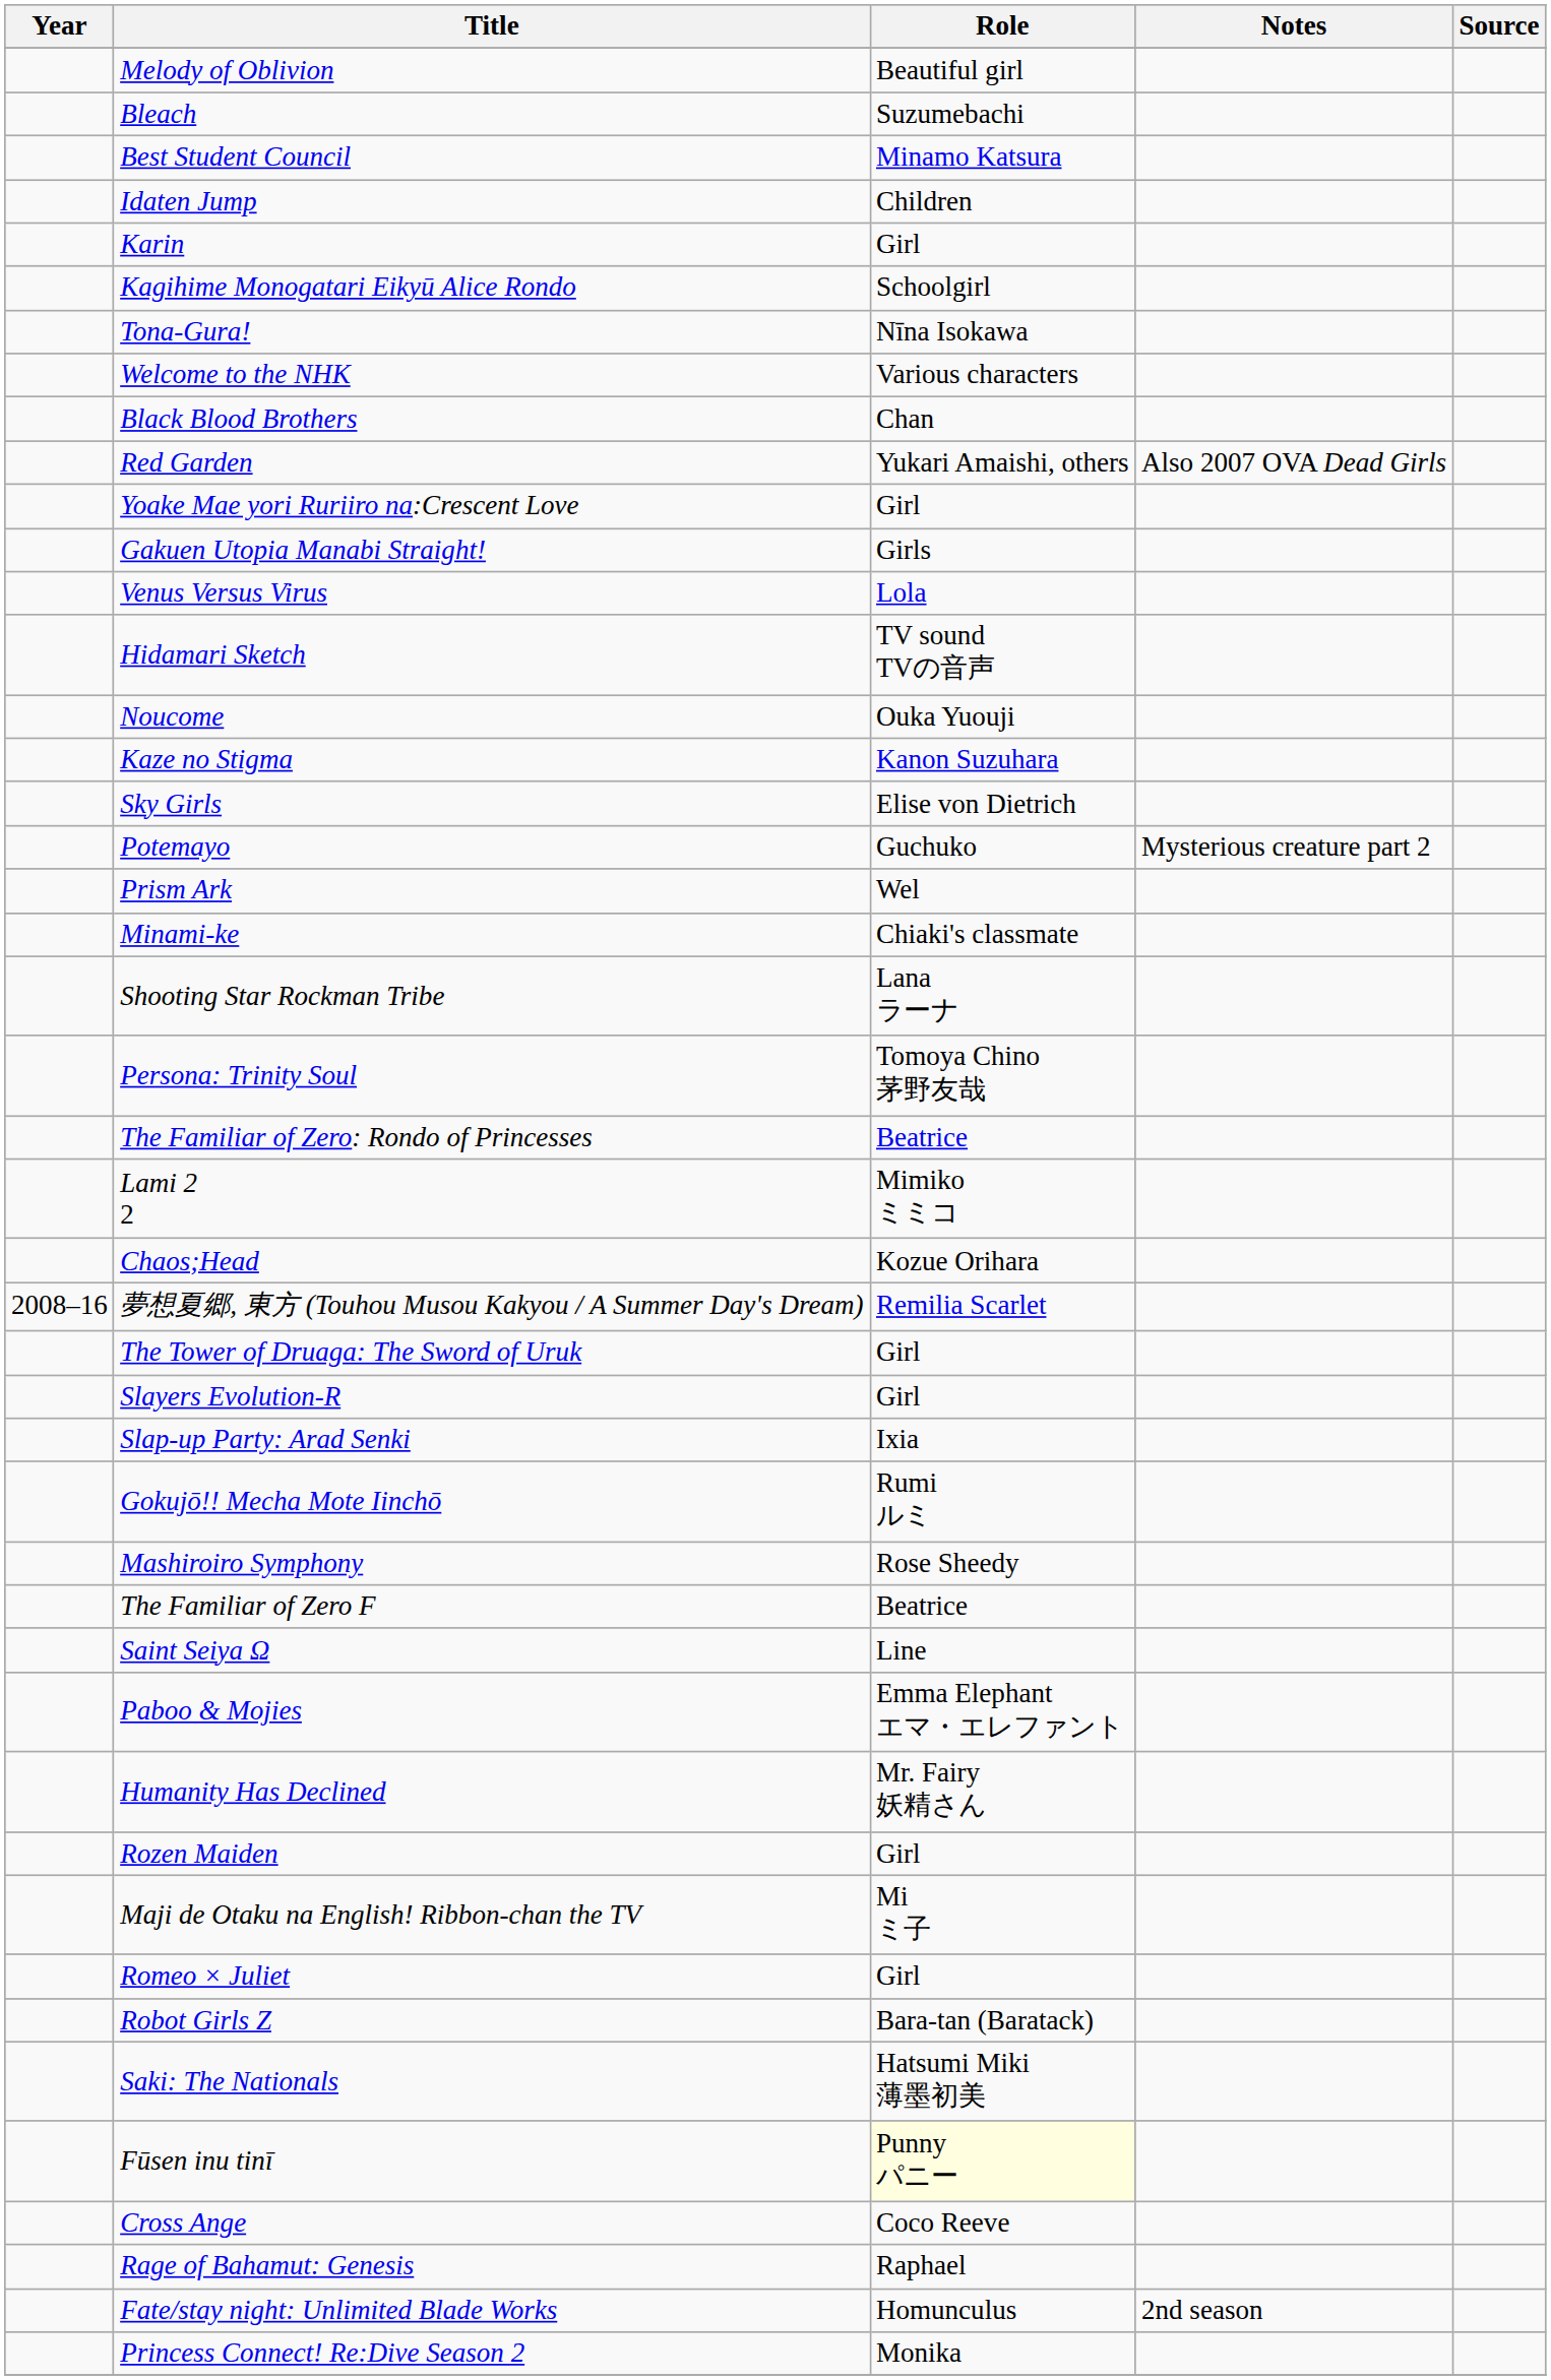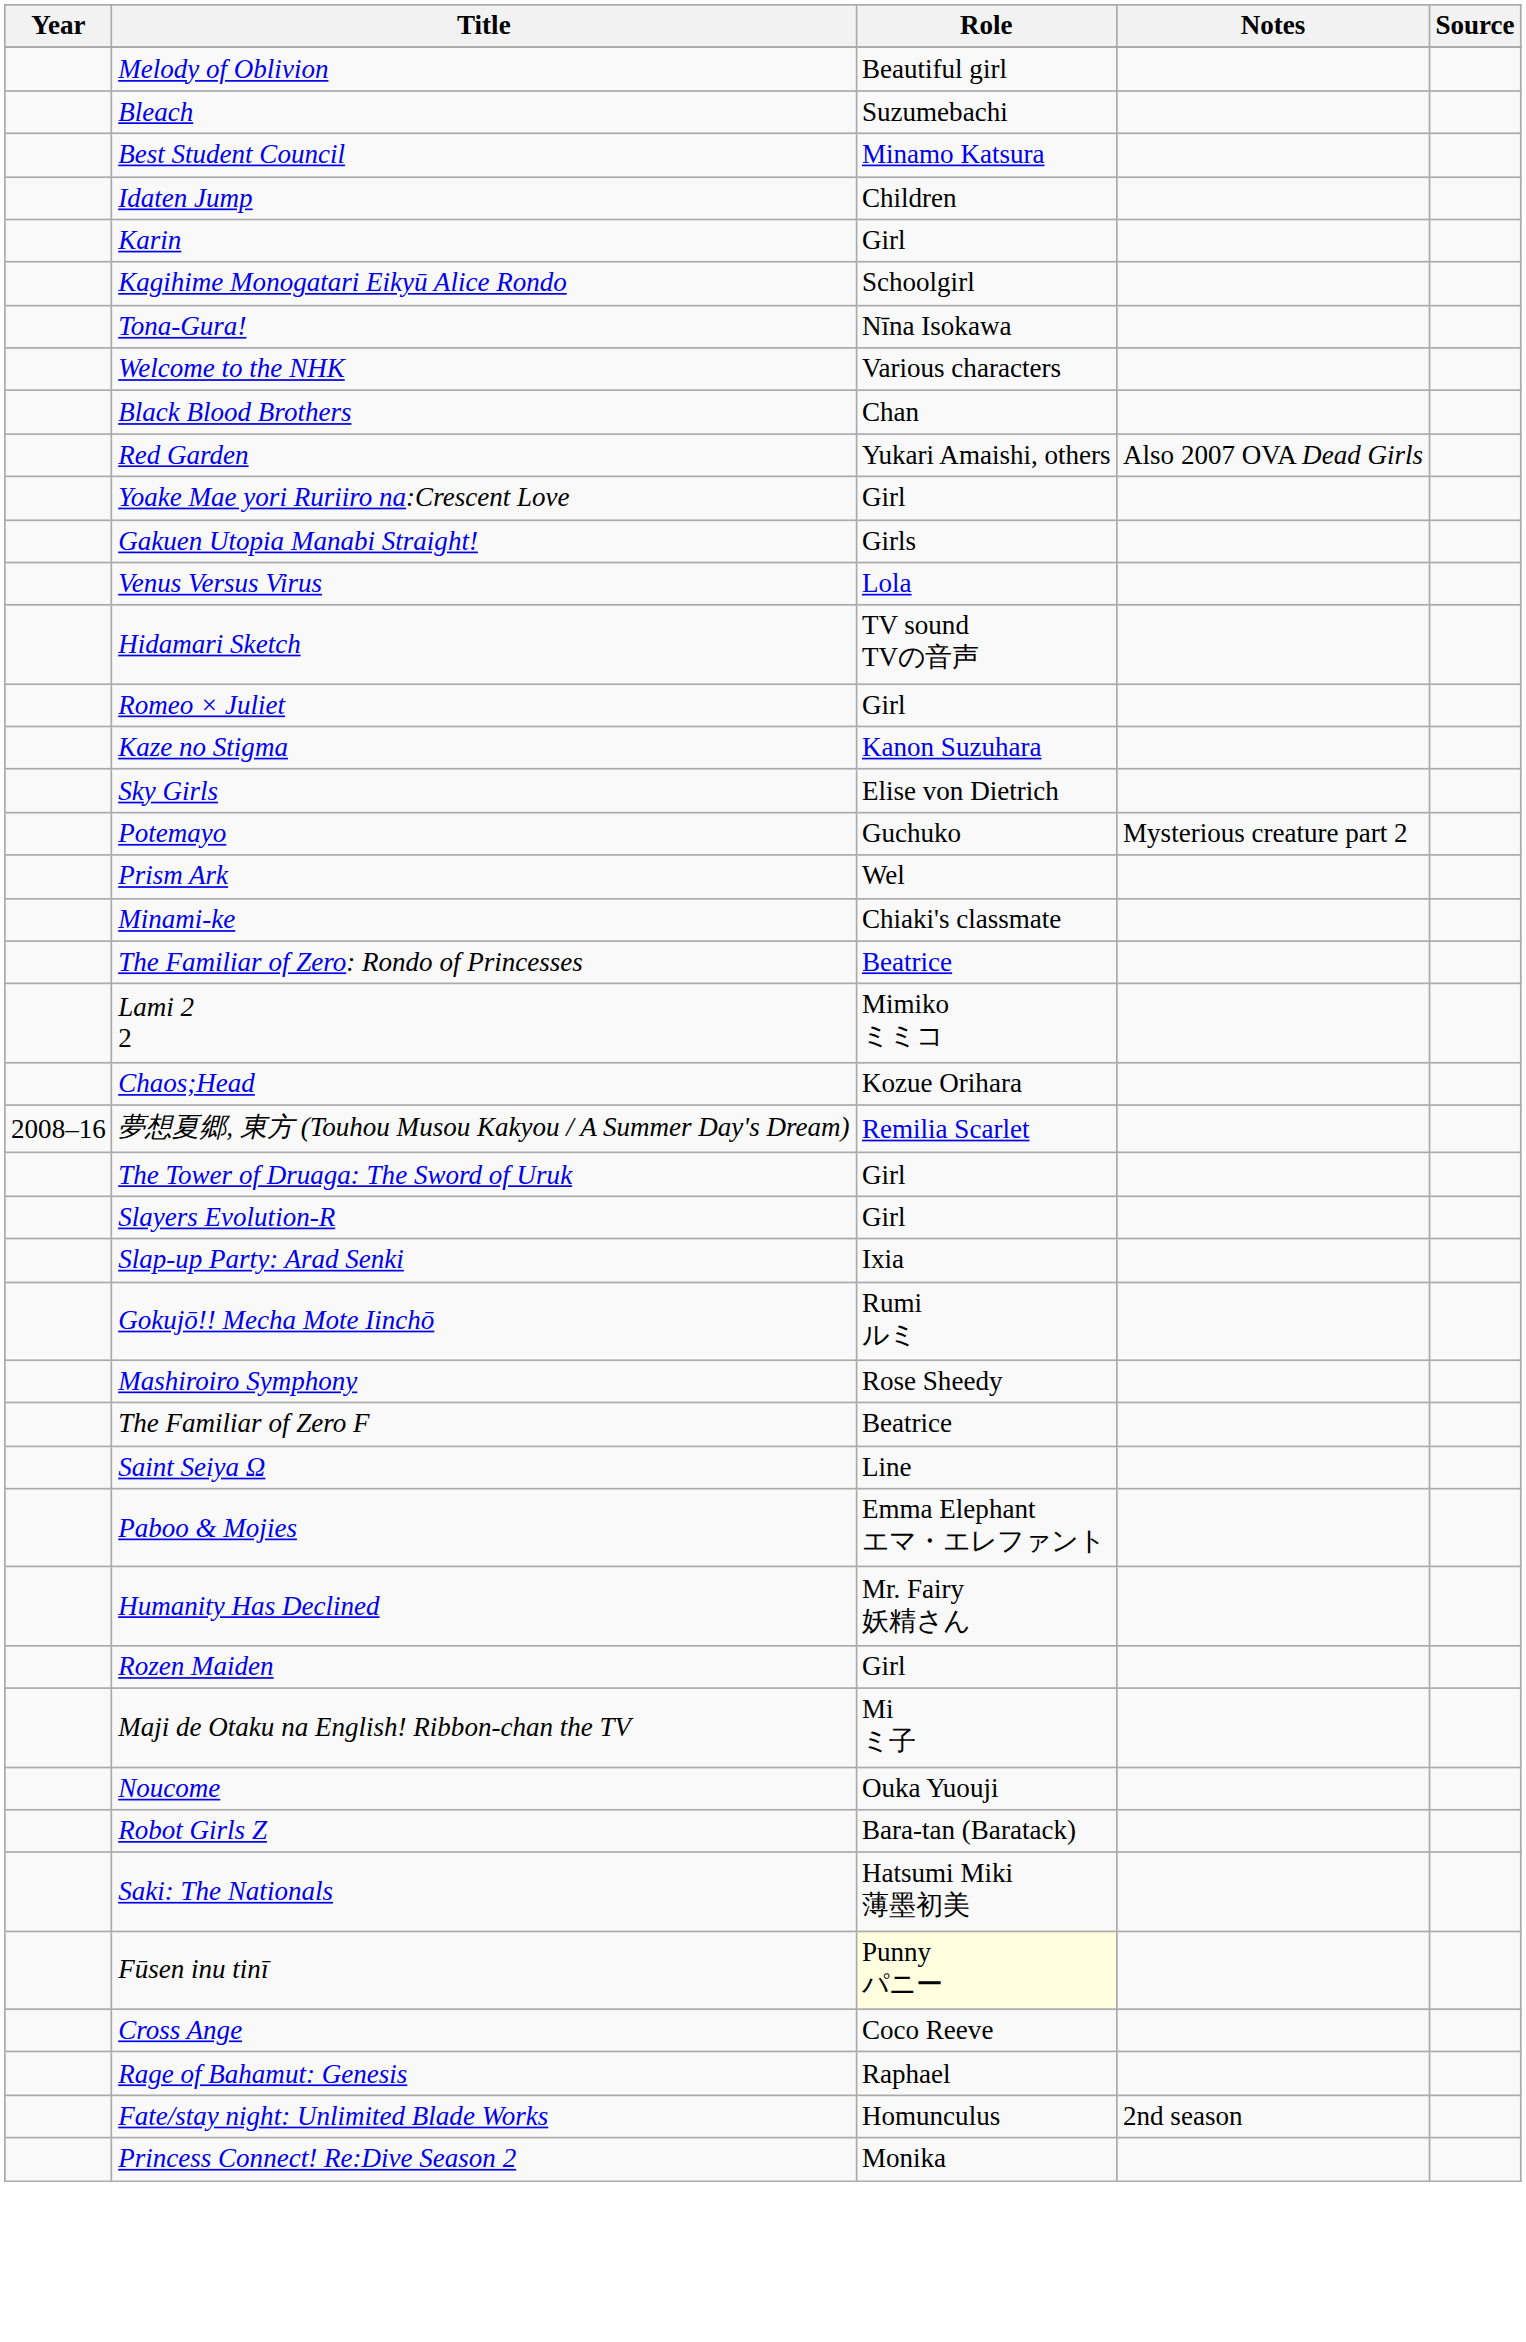rows swapped: Romeo × Juliet <-> Noucome
- row: Shooting Star Rockman Tribe | Lana ラーナ
- row: Persona: Trinity Soul | Tomoya Chino 茅野友哉
